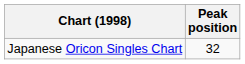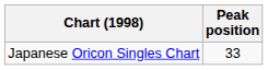Japanese Oricon Singles Chart | Peak position: 32 -> 33
